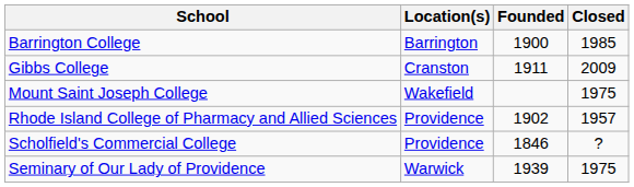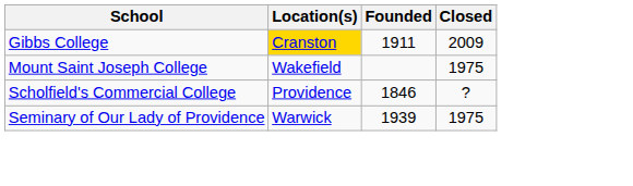- row: Barrington College | Barrington | 1900 | 1985
Gibbs College | Location(s): no background -> gold background
- row: Rhode Island College of Pharmacy and Allied Sciences | Providence | 1902 | 1957
